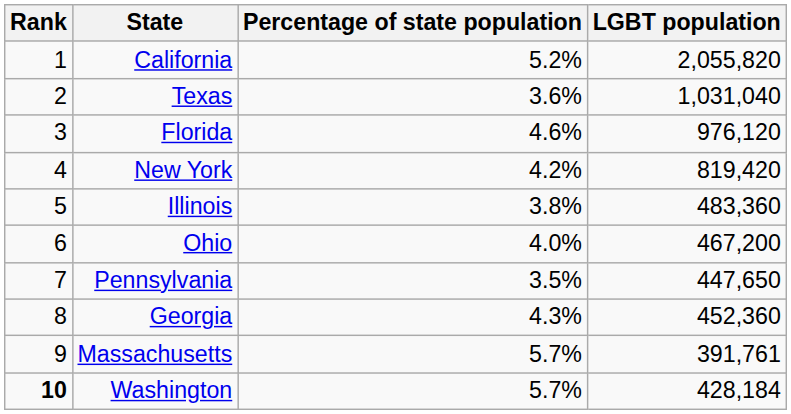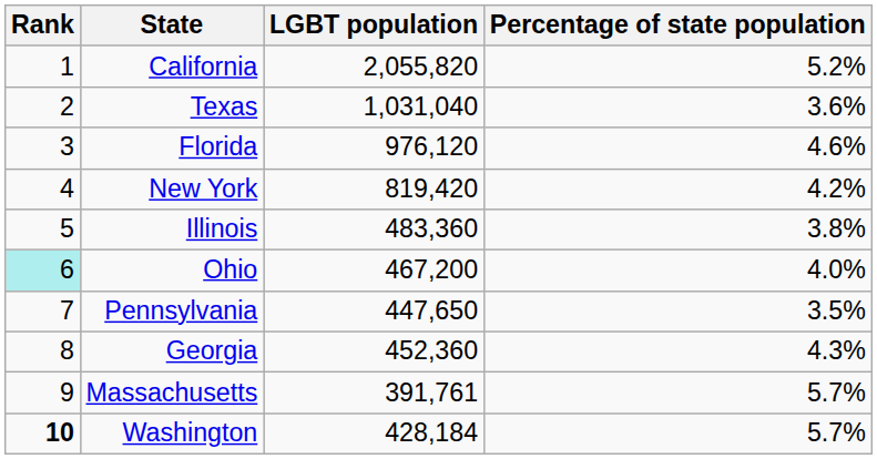columns swapped: Percentage of state population <-> LGBT population
Ohio | Rank: no background -> paleturquoise background
